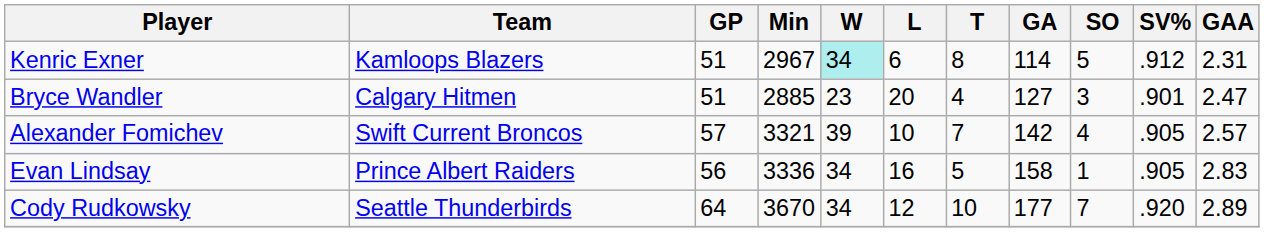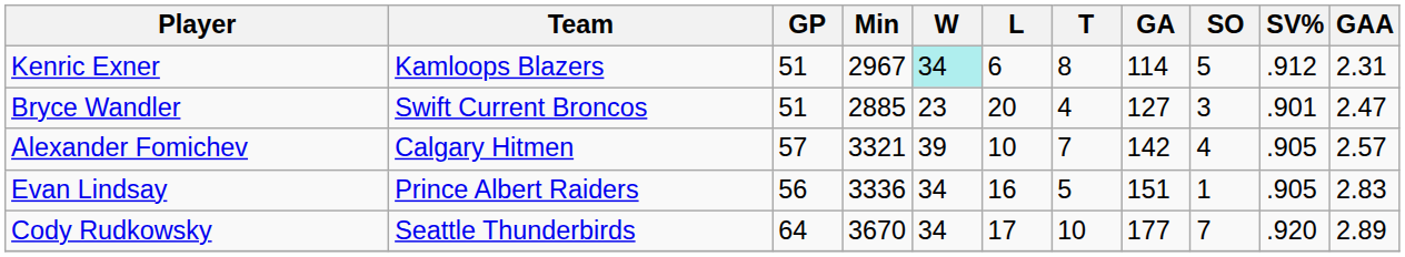Bryce Wandler | Team: Calgary Hitmen -> Swift Current Broncos
Alexander Fomichev | Team: Swift Current Broncos -> Calgary Hitmen
Evan Lindsay | GA: 158 -> 151
Cody Rudkowsky | L: 12 -> 17
